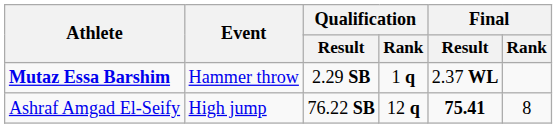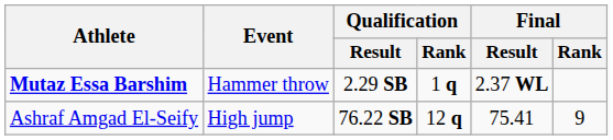Ashraf Amgad El-Seify | Final / Result: bold -> normal
Ashraf Amgad El-Seify | Final / Rank: 8 -> 9
